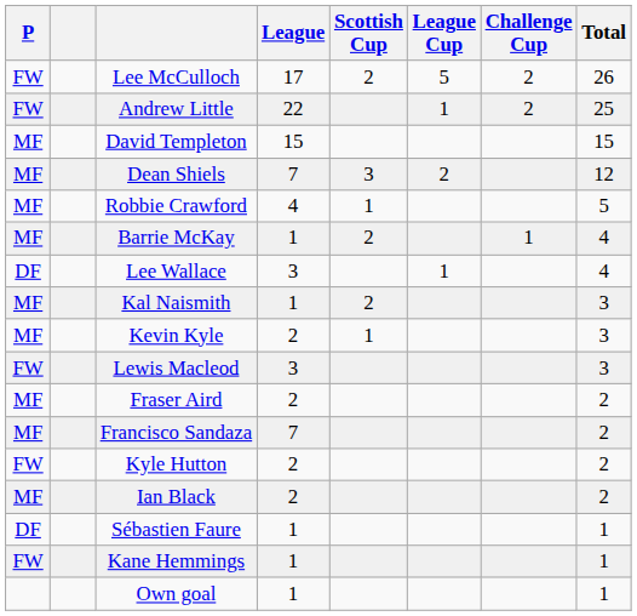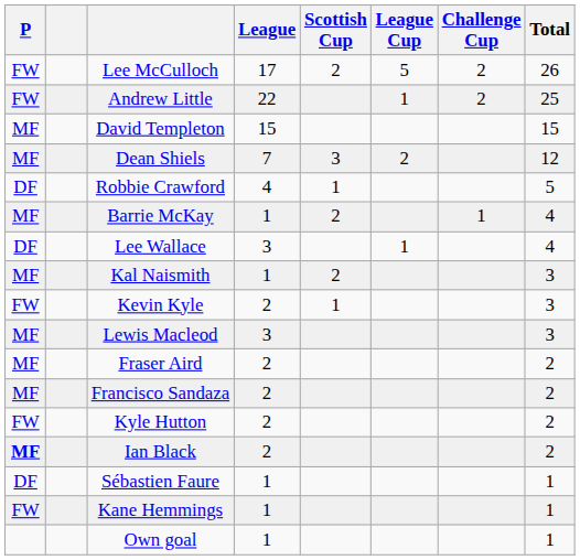Robbie Crawford | P: MF -> DF
Kevin Kyle | P: MF -> FW
Lewis Macleod | P: FW -> MF
Francisco Sandaza | League: 7 -> 2
Ian Black | P: normal -> bold
